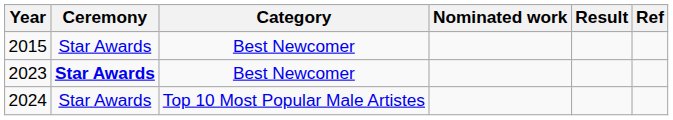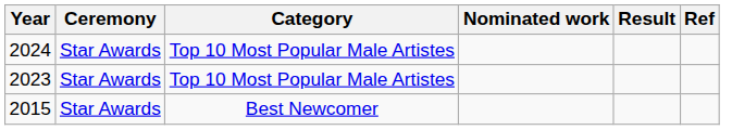rows swapped: 2015 <-> 2024
2023 | Ceremony: bold -> normal
2023 | Category: Best Newcomer -> Top 10 Most Popular Male Artistes
